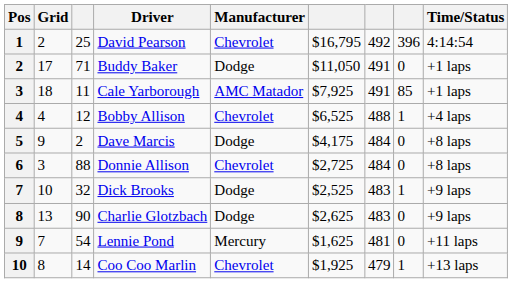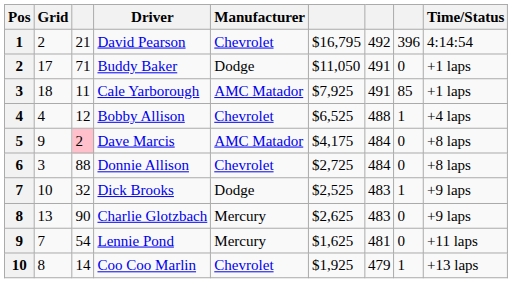David Pearson | column 3: 25 -> 21
Dave Marcis | column 3: no background -> pink background
Dave Marcis | Manufacturer: Dodge -> AMC Matador
Charlie Glotzbach | Manufacturer: Dodge -> Mercury
